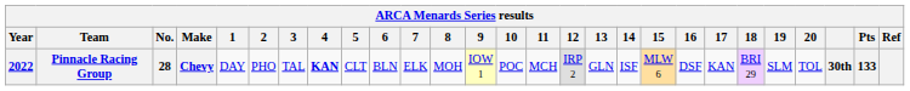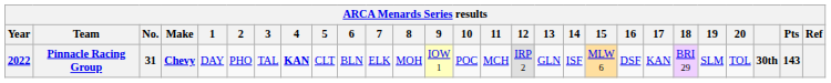Pinnacle Racing Group | No.: 28 -> 31
Pinnacle Racing Group | Pts: 133 -> 143
